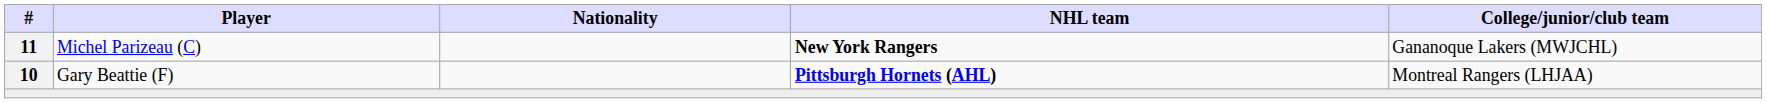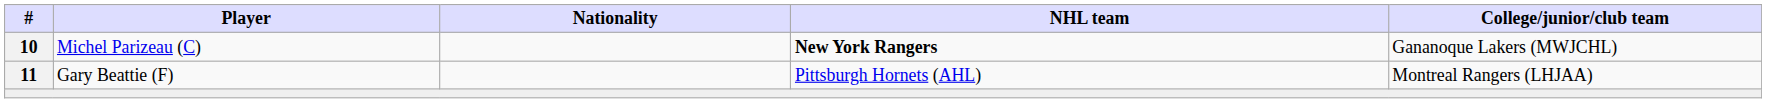Michel Parizeau (C) | #: 11 -> 10
Gary Beattie (F) | #: 10 -> 11
Gary Beattie (F) | NHL team: bold -> normal
